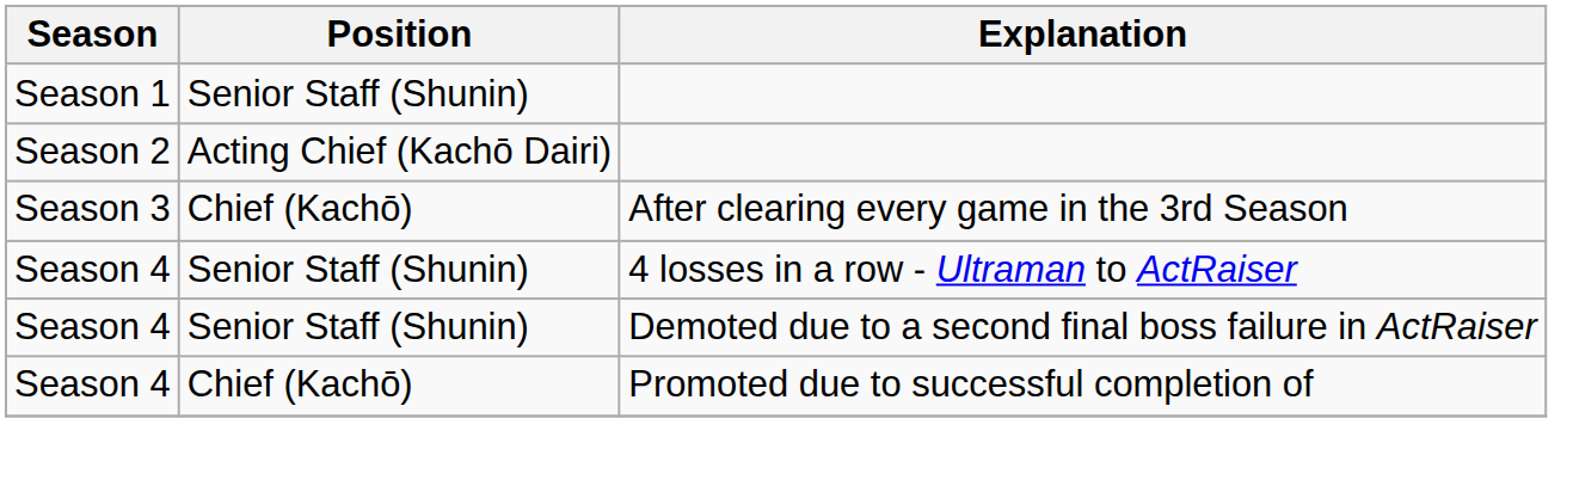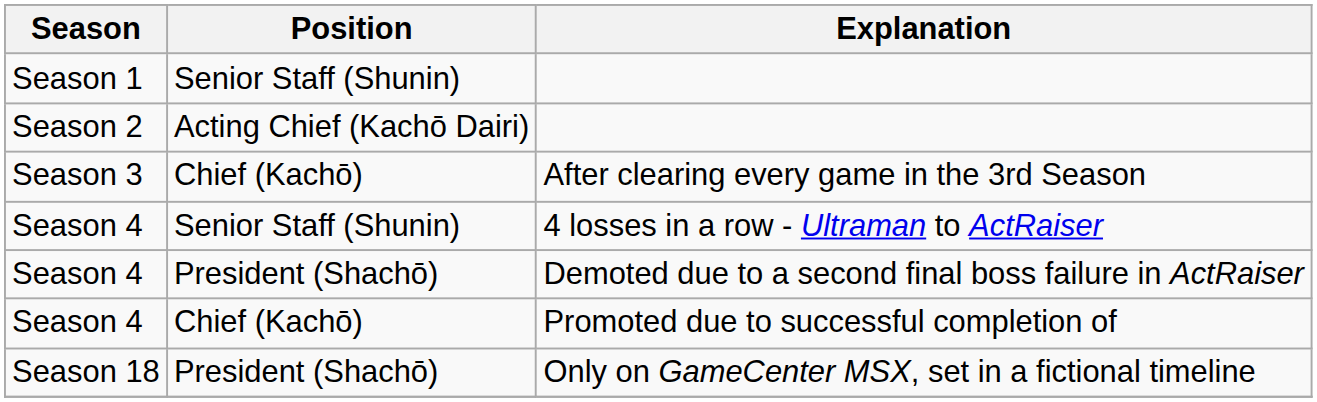Demoted due to a second final boss failure in ActRaiser | Position: Senior Staff (Shunin) -> President (Shachō)
+ row: Season 18 | President (Shachō) | Only on GameCenter MSX, set in a fictional timeline
